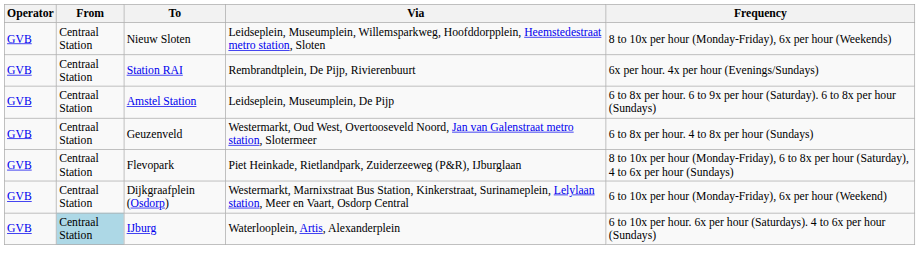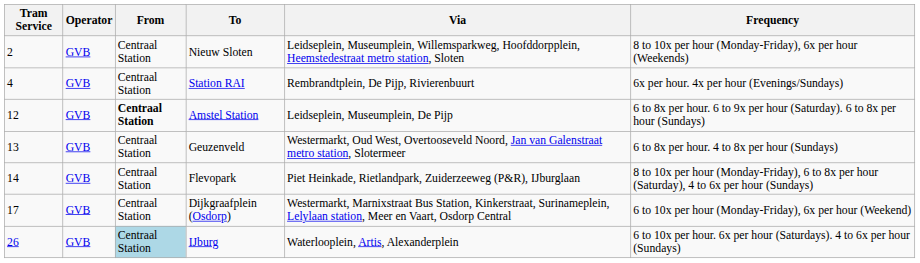+ column: Tram Service | 2 | 4 | 12 | 13 | 14 | 17 | 26
Amstel Station | From: normal -> bold
